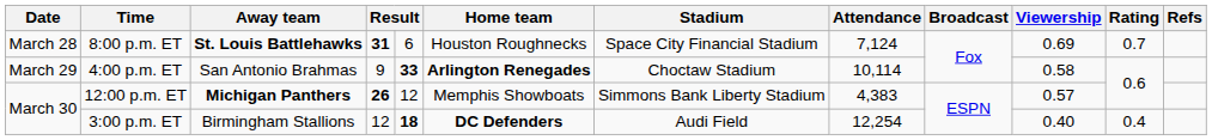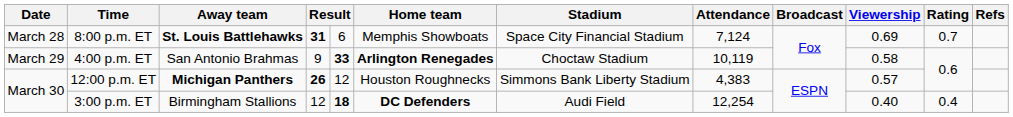8:00 p.m. ET | Home team: Houston Roughnecks -> Memphis Showboats
4:00 p.m. ET | Attendance: 10,114 -> 10,119
12:00 p.m. ET | Home team: Memphis Showboats -> Houston Roughnecks
